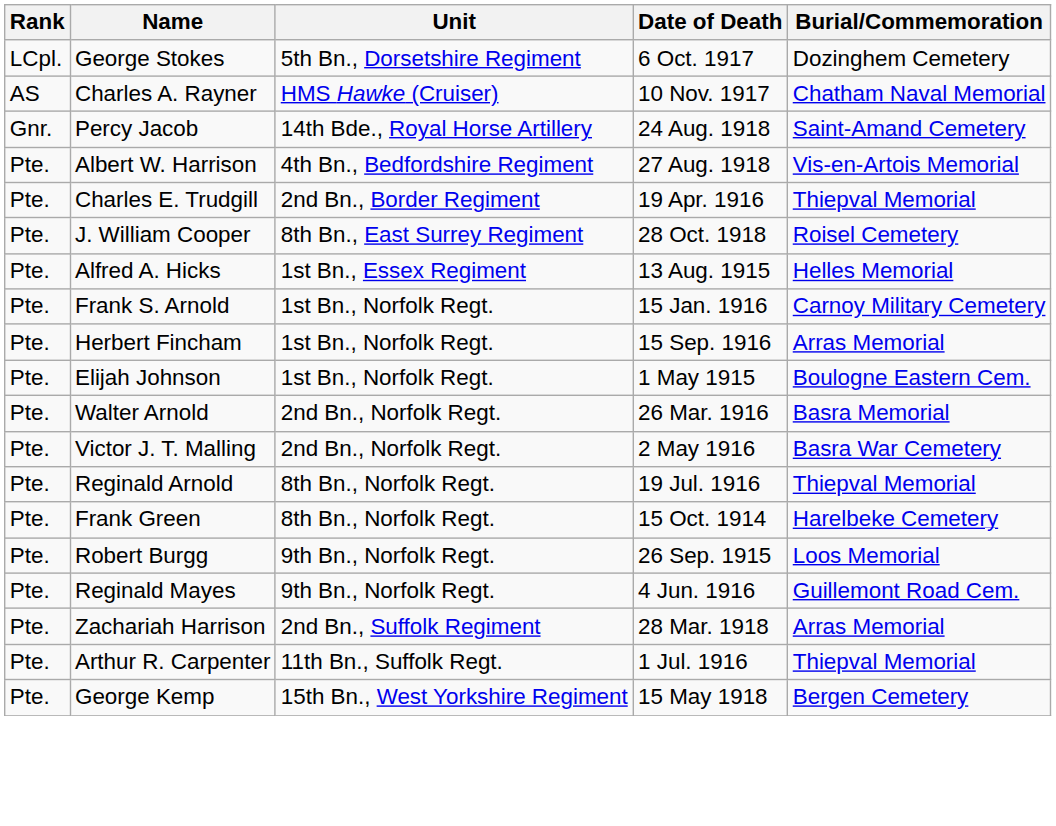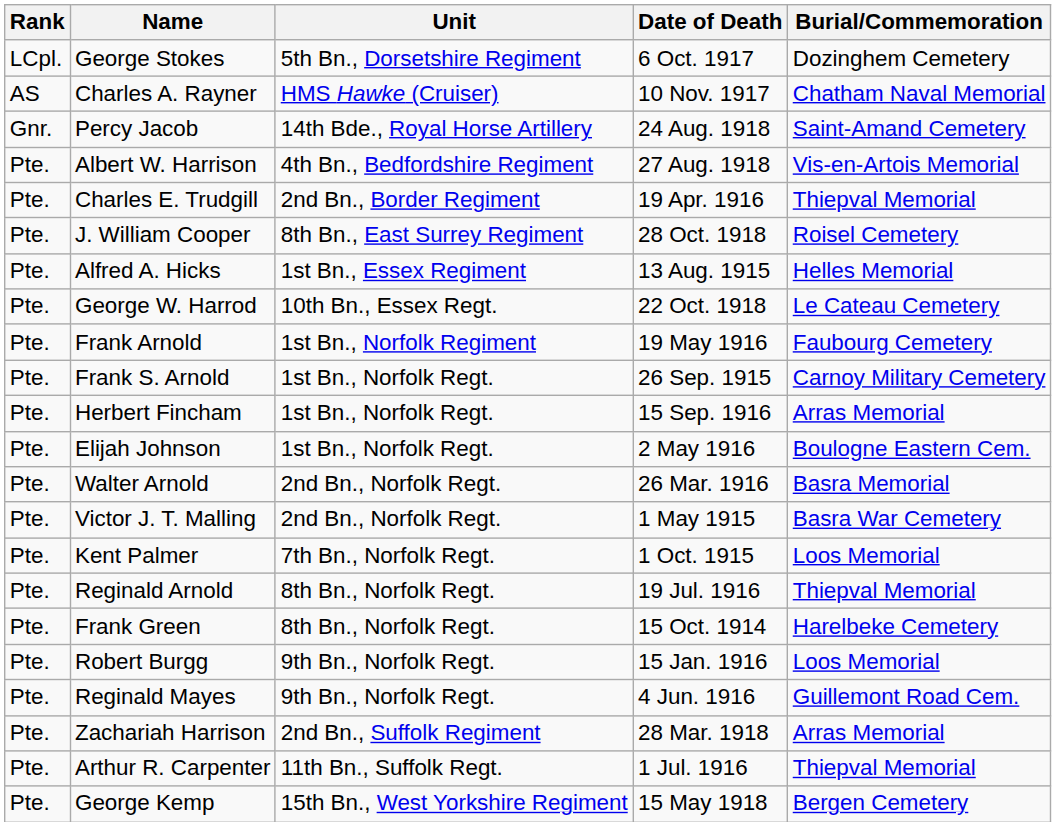+ row: Pte. | George W. Harrod | 10th Bn., Essex Regt. | 22 Oct. 1918 | Le Cateau Cemetery
+ row: Pte. | Frank Arnold | 1st Bn., Norfolk Regiment | 19 May 1916 | Faubourg Cemetery
Frank S. Arnold | Date of Death: 15 Jan. 1916 -> 26 Sep. 1915
Elijah Johnson | Date of Death: 1 May 1915 -> 2 May 1916
Victor J. T. Malling | Date of Death: 2 May 1916 -> 1 May 1915
+ row: Pte. | Kent Palmer | 7th Bn., Norfolk Regt. | 1 Oct. 1915 | Loos Memorial
Robert Burgg | Date of Death: 26 Sep. 1915 -> 15 Jan. 1916
